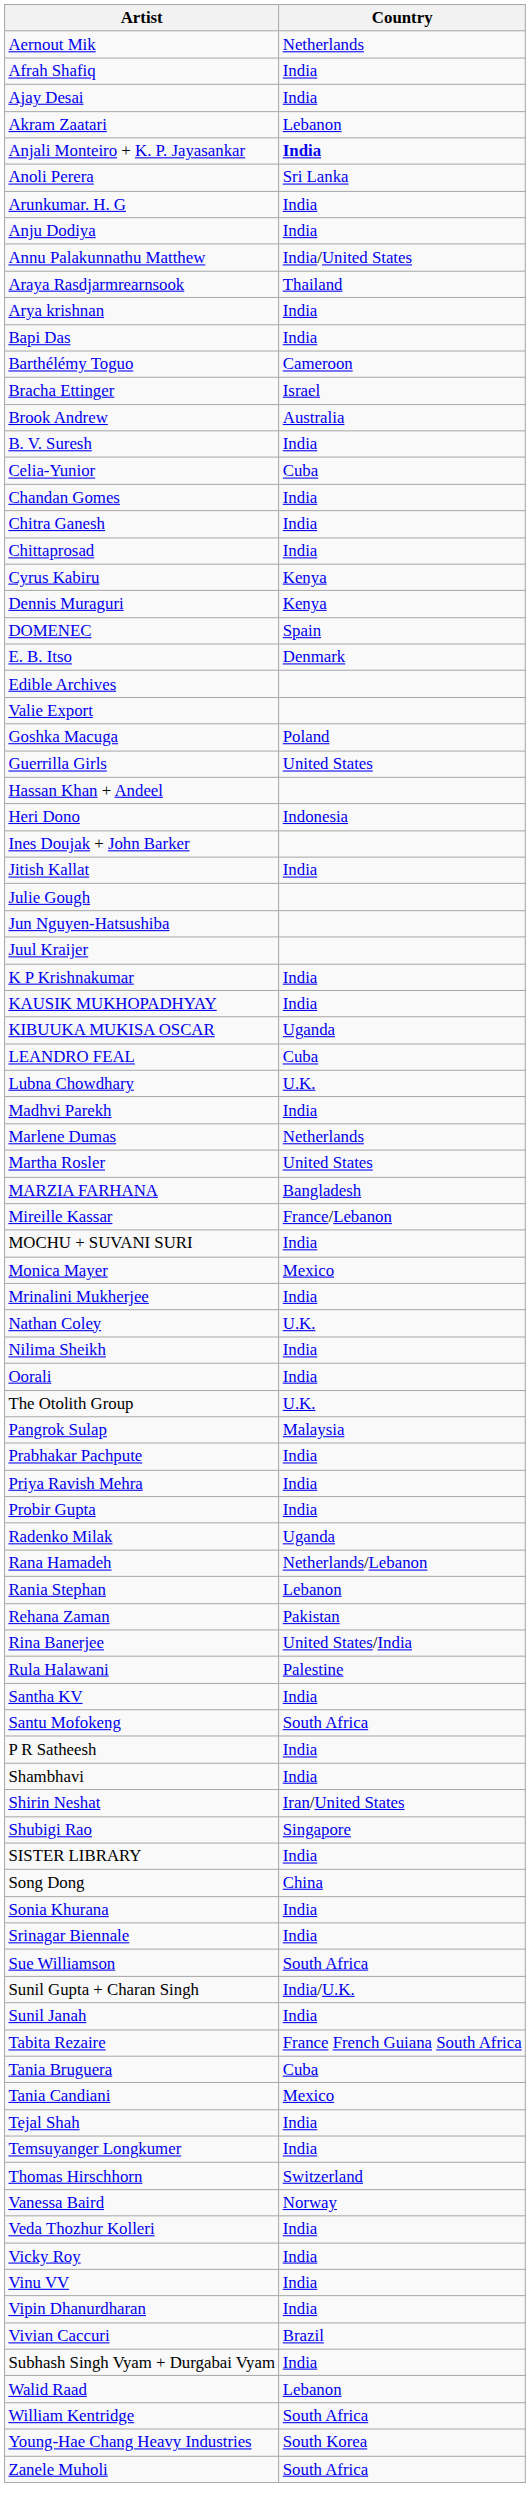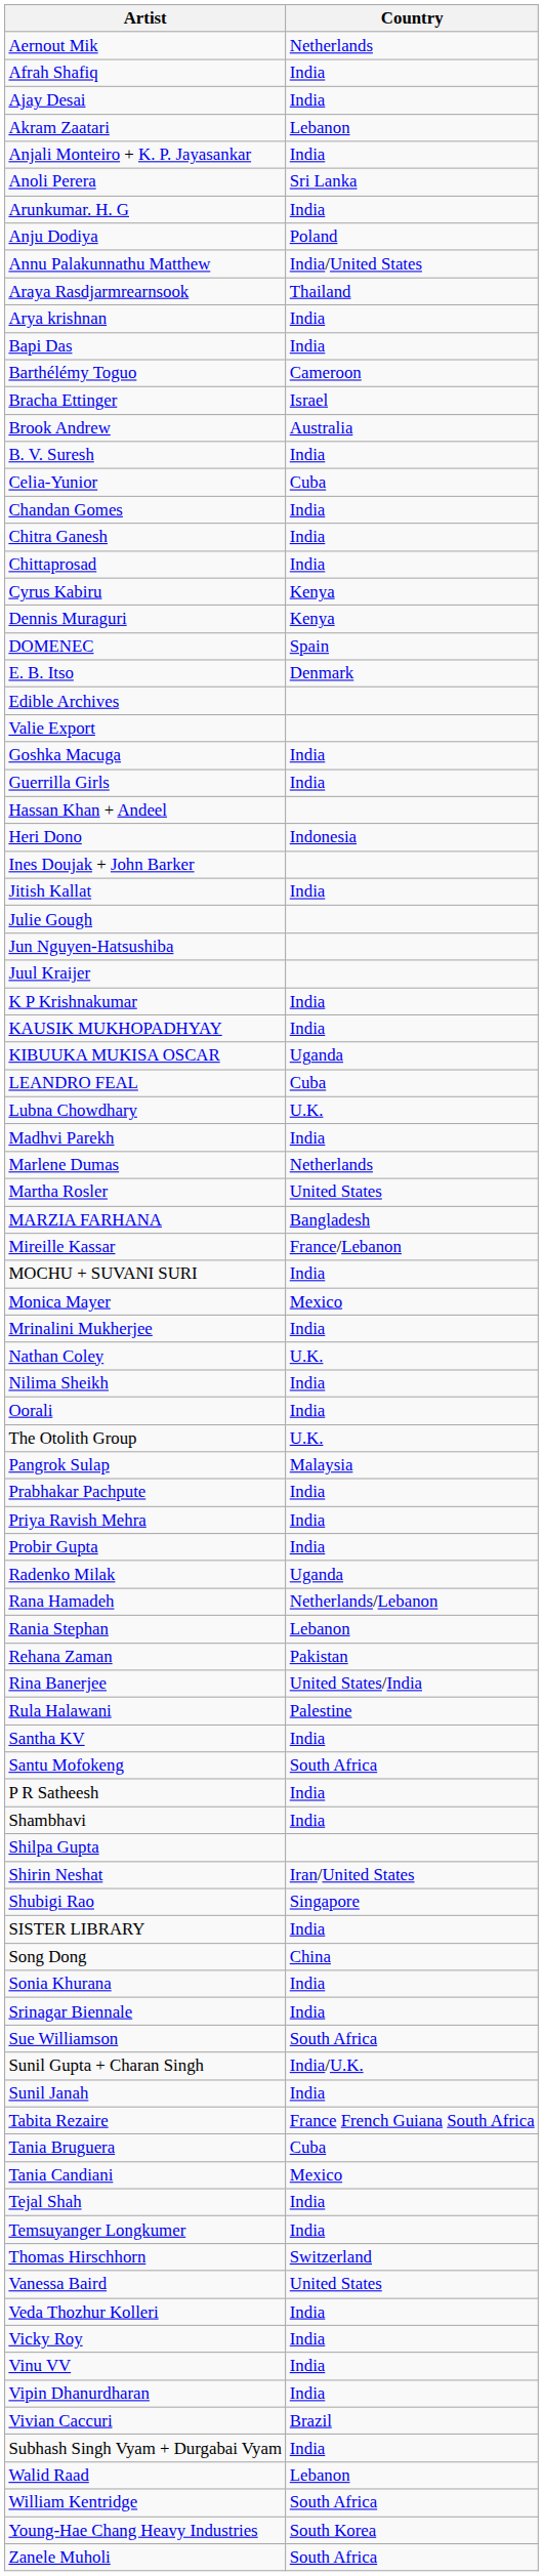Anjali Monteiro + K. P. Jayasankar | Country: bold -> normal
Anju Dodiya | Country: India -> Poland
Goshka Macuga | Country: Poland -> India
Guerrilla Girls | Country: United States -> India
+ row: Shilpa Gupta
Vanessa Baird | Country: Norway -> United States
